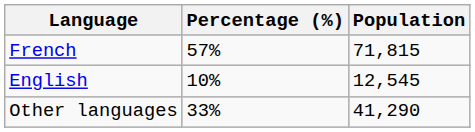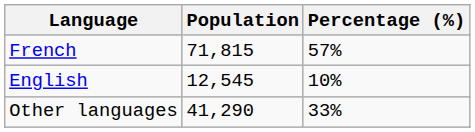columns swapped: Population <-> Percentage (%)
